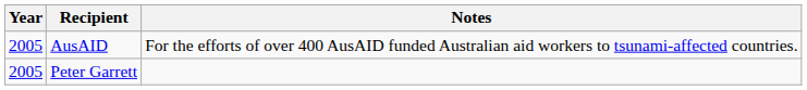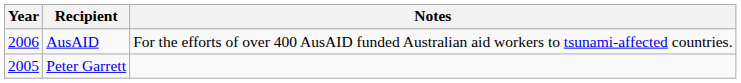AusAID | Year: 2005 -> 2006
